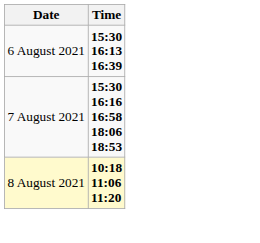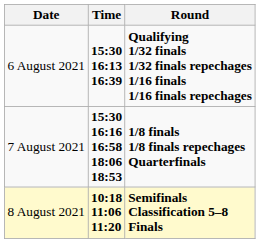+ column: Round | Qualifying 1/32 finals 1/32 finals repechages 1/16 finals 1/16 finals repechages | 1/8 finals 1/8 finals repechages Quarterfinals | Semifinals Classification 5–8 Finals
